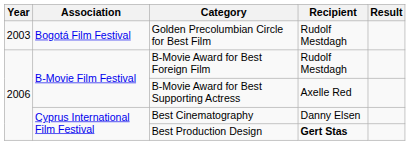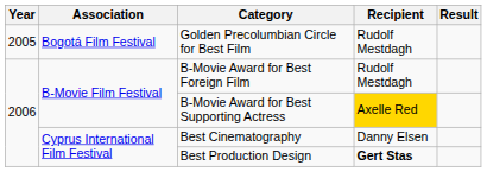Golden Precolumbian Circle for Best Film | Year: 2003 -> 2005
B-Movie Award for Best Supporting Actress | Recipient: no background -> gold background
